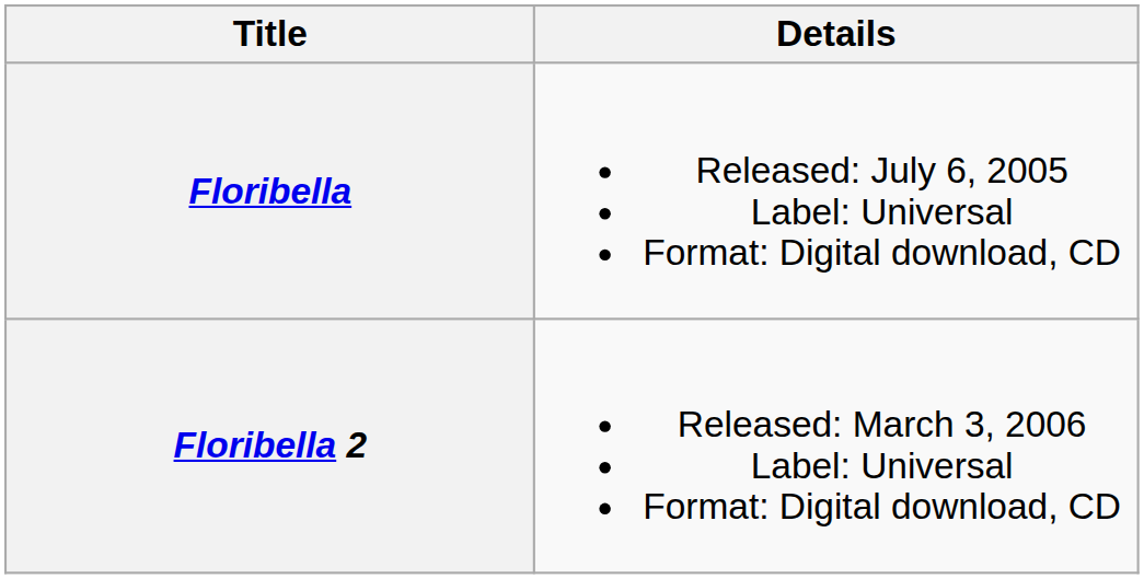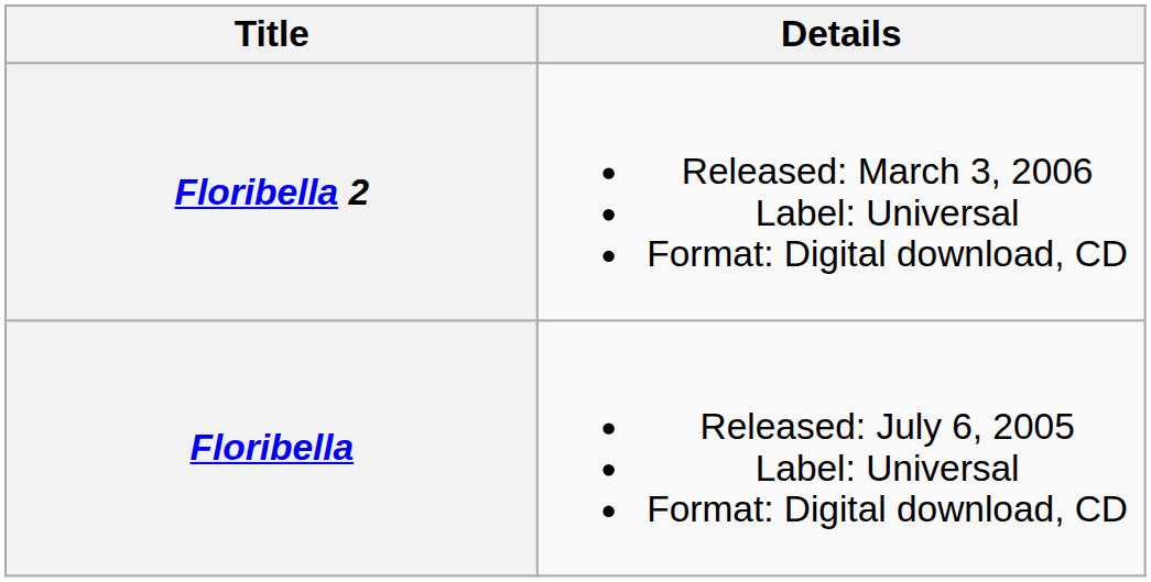rows swapped: Floribella <-> Floribella 2
